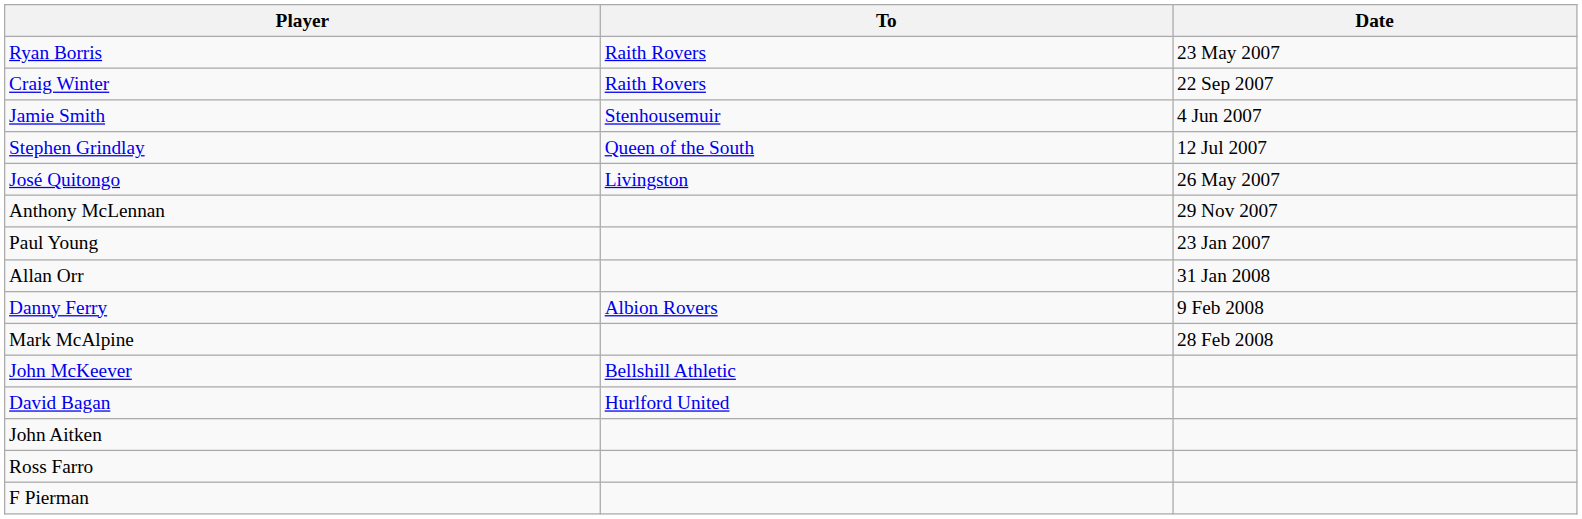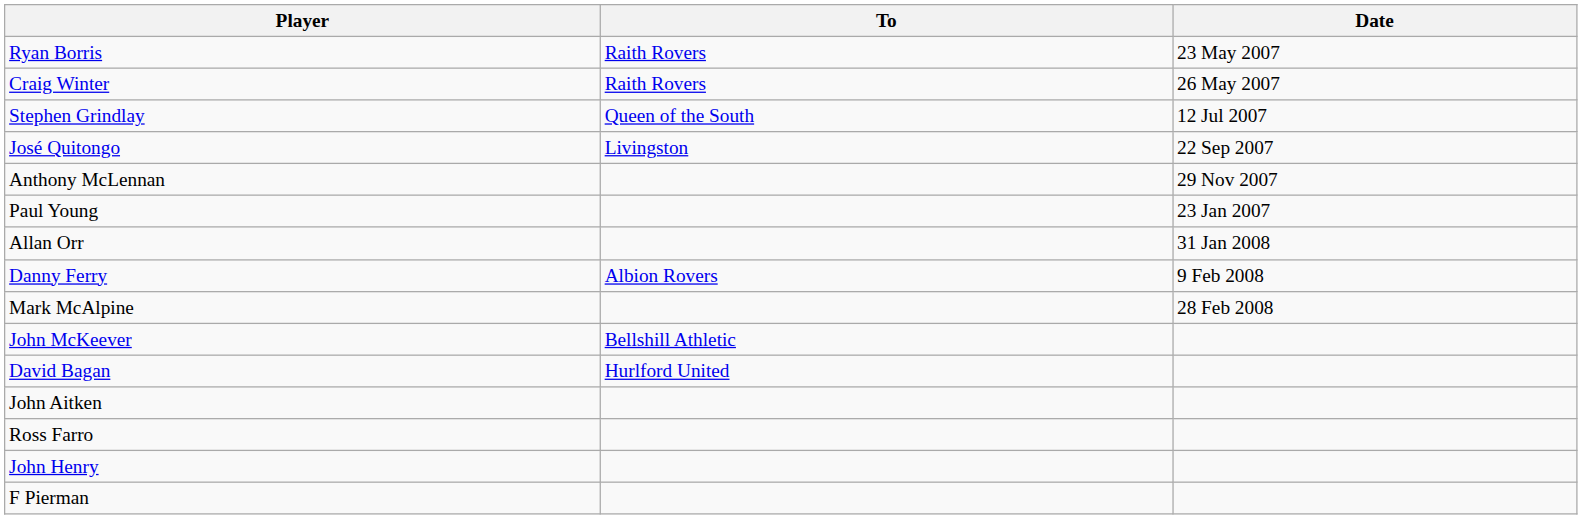Craig Winter | Date: 22 Sep 2007 -> 26 May 2007
- row: Jamie Smith | Stenhousemuir | 4 Jun 2007
José Quitongo | Date: 26 May 2007 -> 22 Sep 2007
+ row: John Henry
